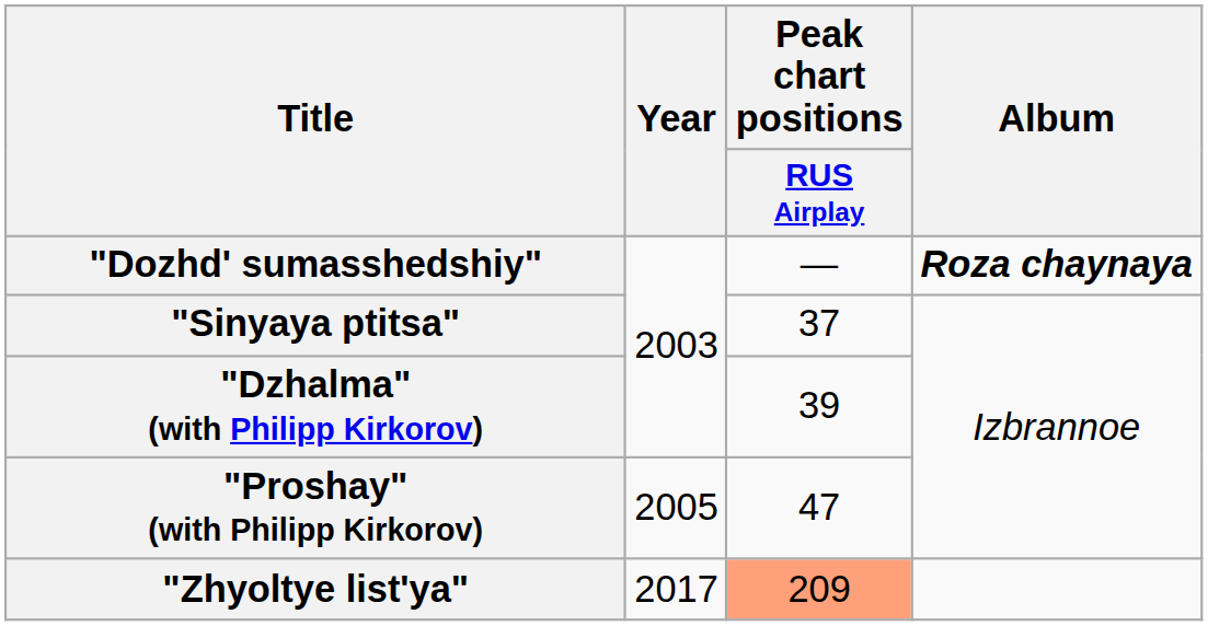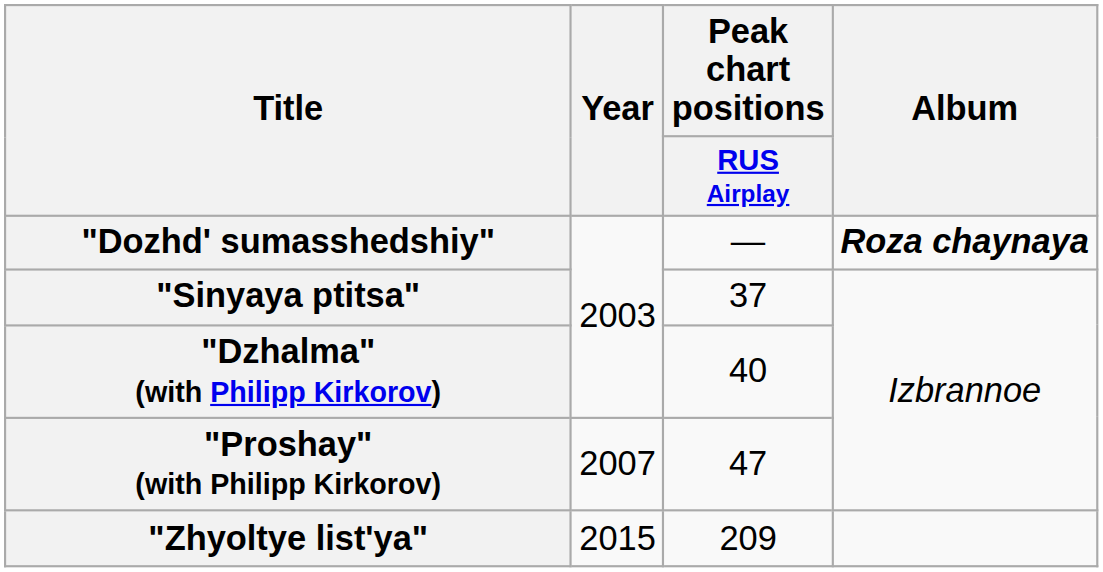"Dzhalma" (with Philipp Kirkorov) | Peak chart positions / RUS Airplay: 39 -> 40
"Proshay" (with Philipp Kirkorov) | Year: 2005 -> 2007
"Zhyoltye list'ya" | Year: 2017 -> 2015
"Zhyoltye list'ya" | Peak chart positions / RUS Airplay: lightsalmon background -> no background
